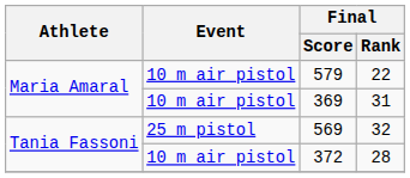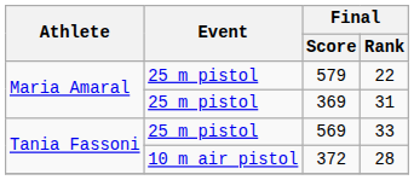579 | Event: 10 m air pistol -> 25 m pistol
369 | Event: 10 m air pistol -> 25 m pistol
569 | Final / Rank: 32 -> 33
